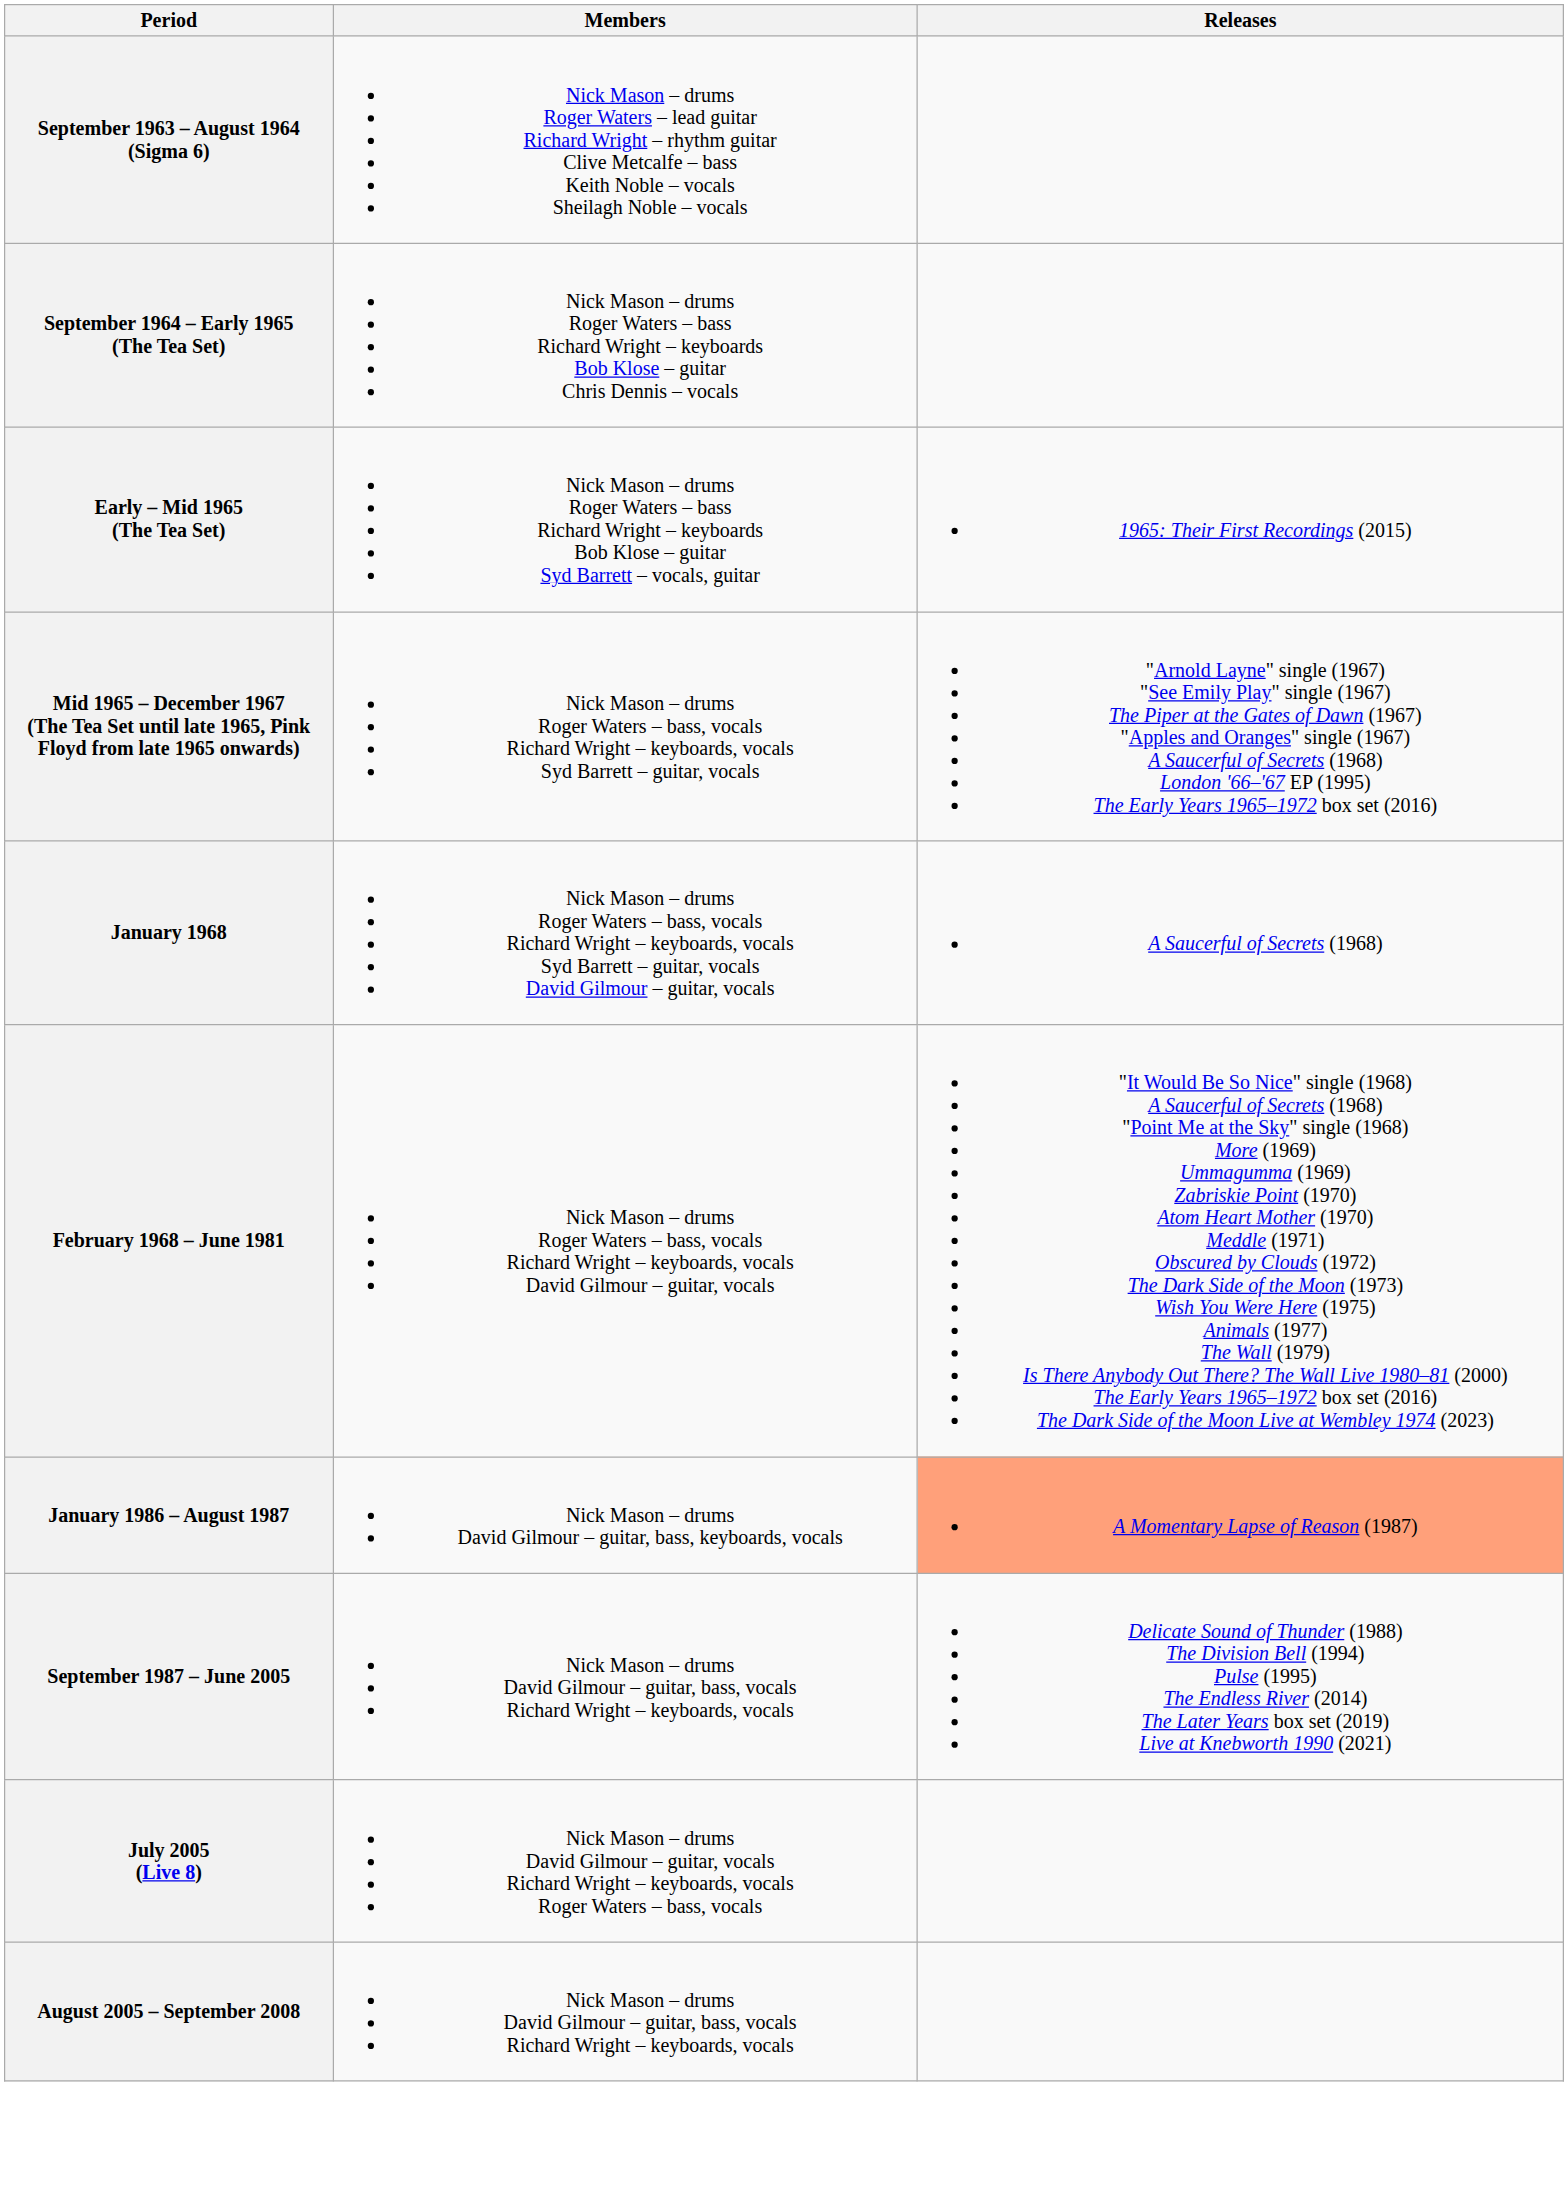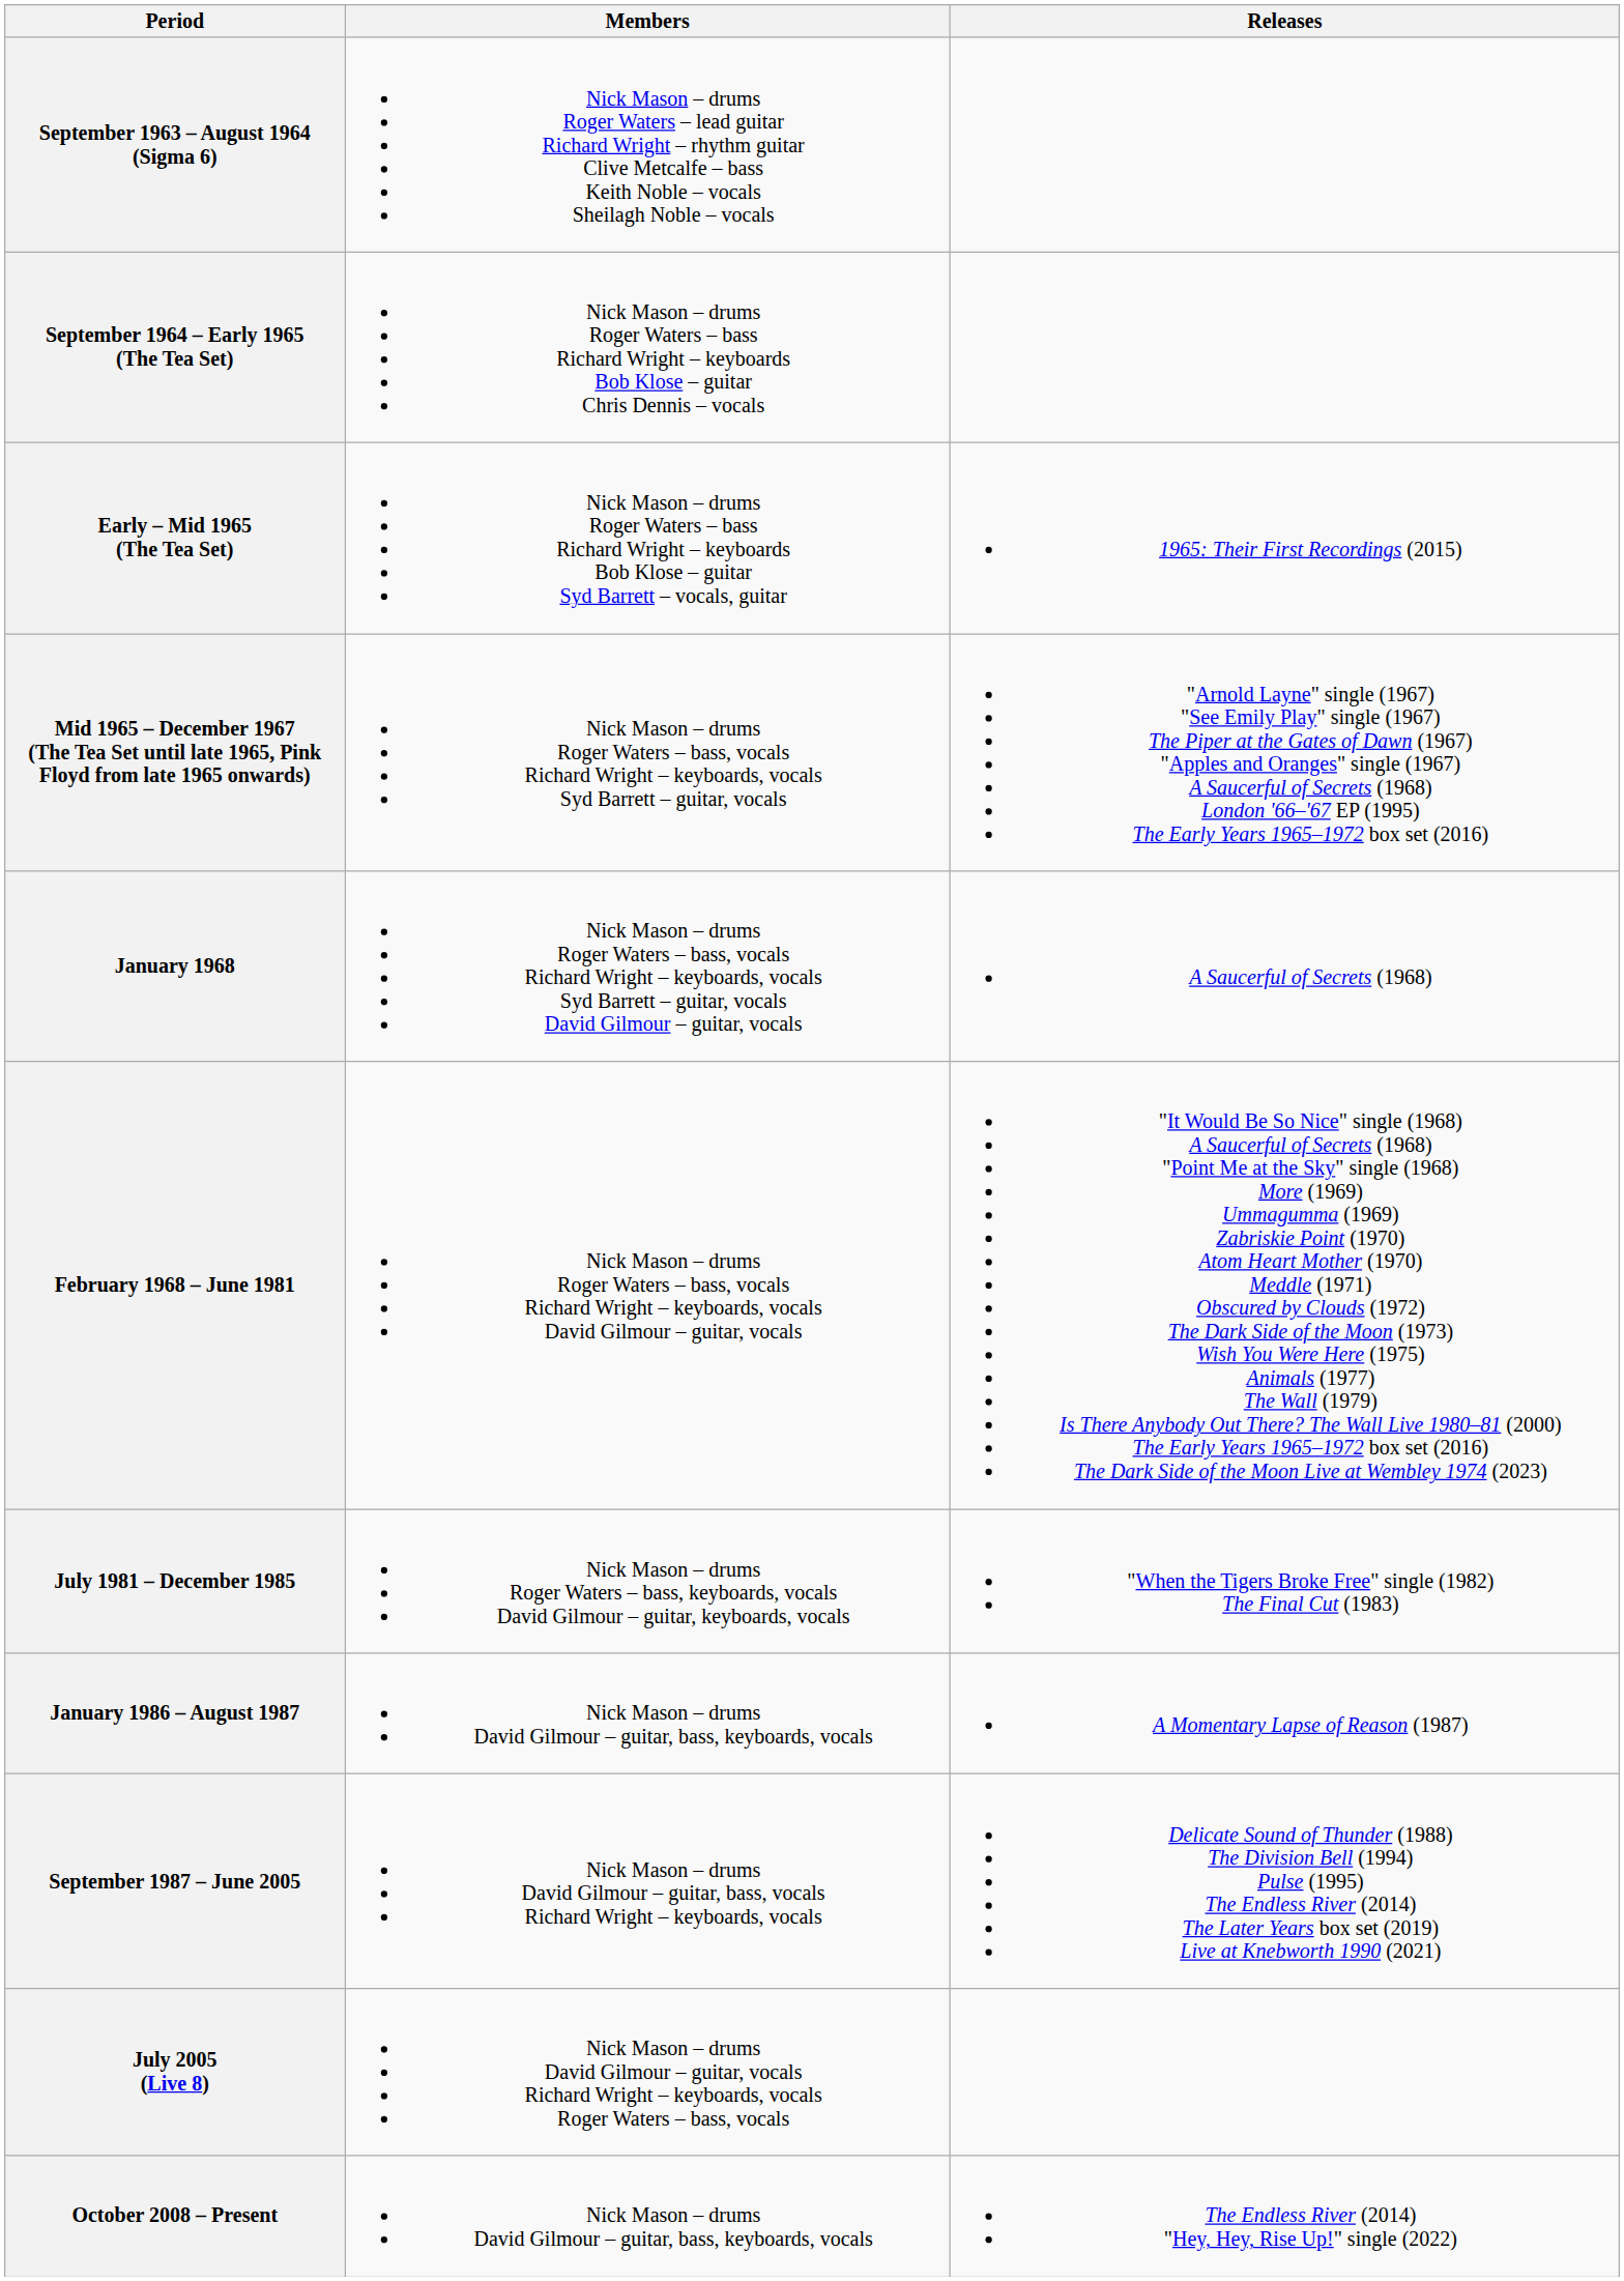+ row: July 1981 – December 1985 | Nick Mason – drums Roger Waters – bass, keyboards, vocals David Gilmour – guitar, keyboards, vocals | "When the Tigers Broke Free" single (1982) The Final Cut (1983)
January 1986 – August 1987 | Releases: lightsalmon background -> no background
- row: August 2005 – September 2008 | Nick Mason – drums David Gilmour – guitar, bass, vocals Richard Wright – keyboards, vocals
+ row: October 2008 – Present | Nick Mason – drums David Gilmour – guitar, bass, keyboards, vocals | The Endless River (2014) "Hey, Hey, Rise Up!" single (2022)
